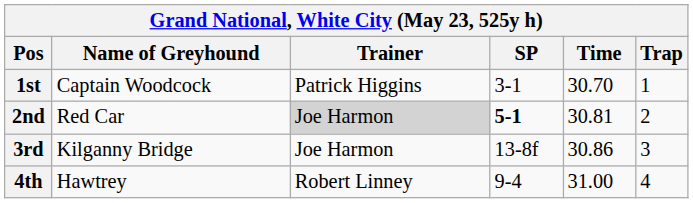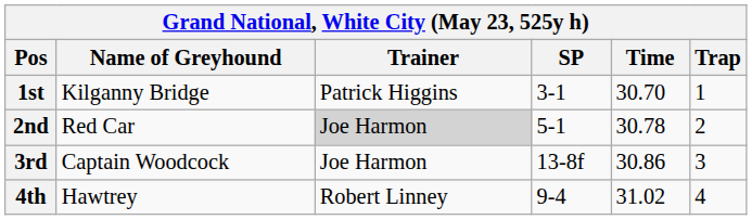1st | Name of Greyhound: Captain Woodcock -> Kilganny Bridge
2nd | SP: bold -> normal
2nd | Time: 30.81 -> 30.78
3rd | Name of Greyhound: Kilganny Bridge -> Captain Woodcock
4th | Time: 31.00 -> 31.02
